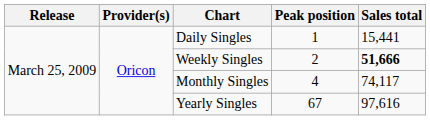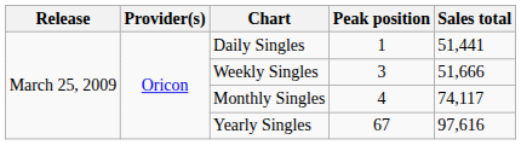Daily Singles | Sales total: 15,441 -> 51,441
Weekly Singles | Peak position: 2 -> 3
Weekly Singles | Sales total: bold -> normal
